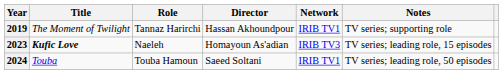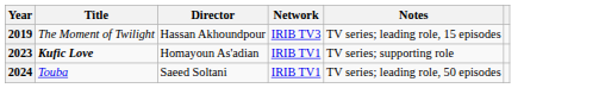- column: Role | Tannaz Harirchi | Naeleh | Touba Hamoun
2019 | Network: IRIB TV1 -> IRIB TV3
2019 | Notes: TV series; supporting role -> TV series; leading role, 15 episodes
2023 | Network: IRIB TV3 -> IRIB TV1
2023 | Notes: TV series; leading role, 15 episodes -> TV series; supporting role
